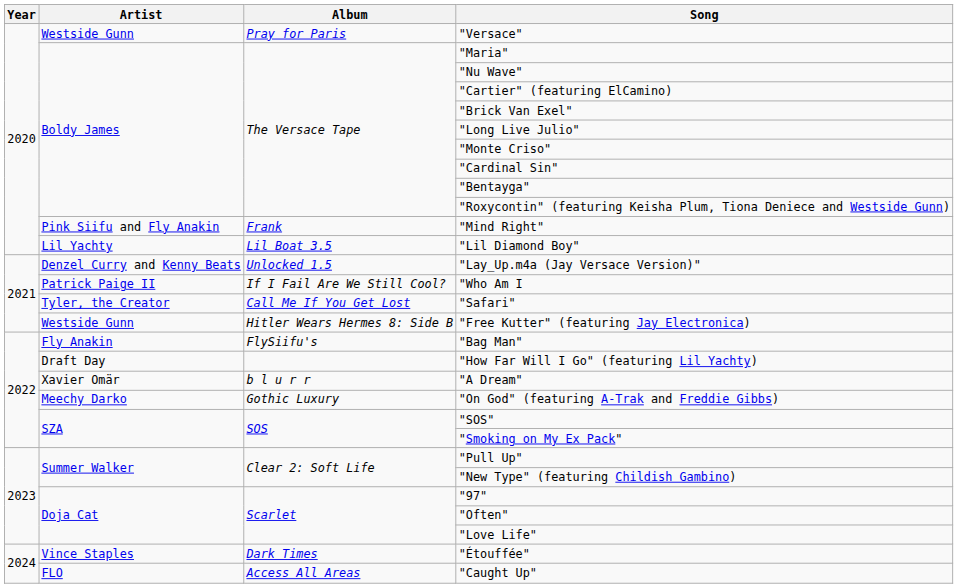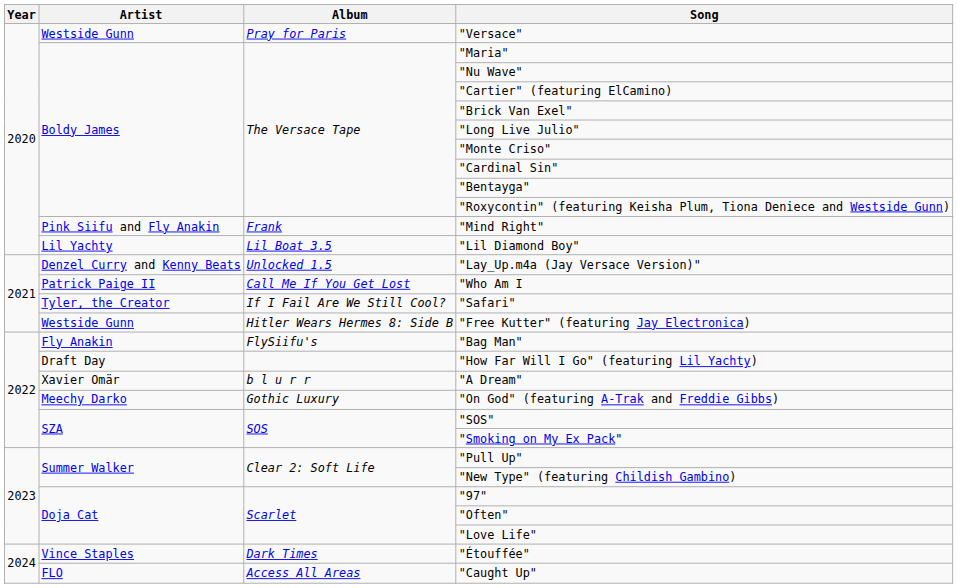"Who Am I | Album: If I Fail Are We Still Cool? -> Call Me If You Get Lost
"Safari" | Album: Call Me If You Get Lost -> If I Fail Are We Still Cool?
